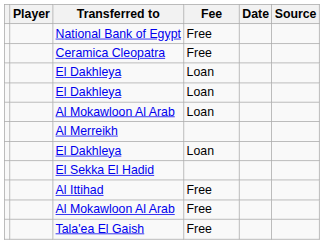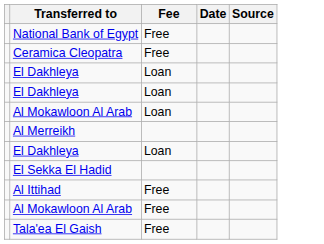- column: Player
